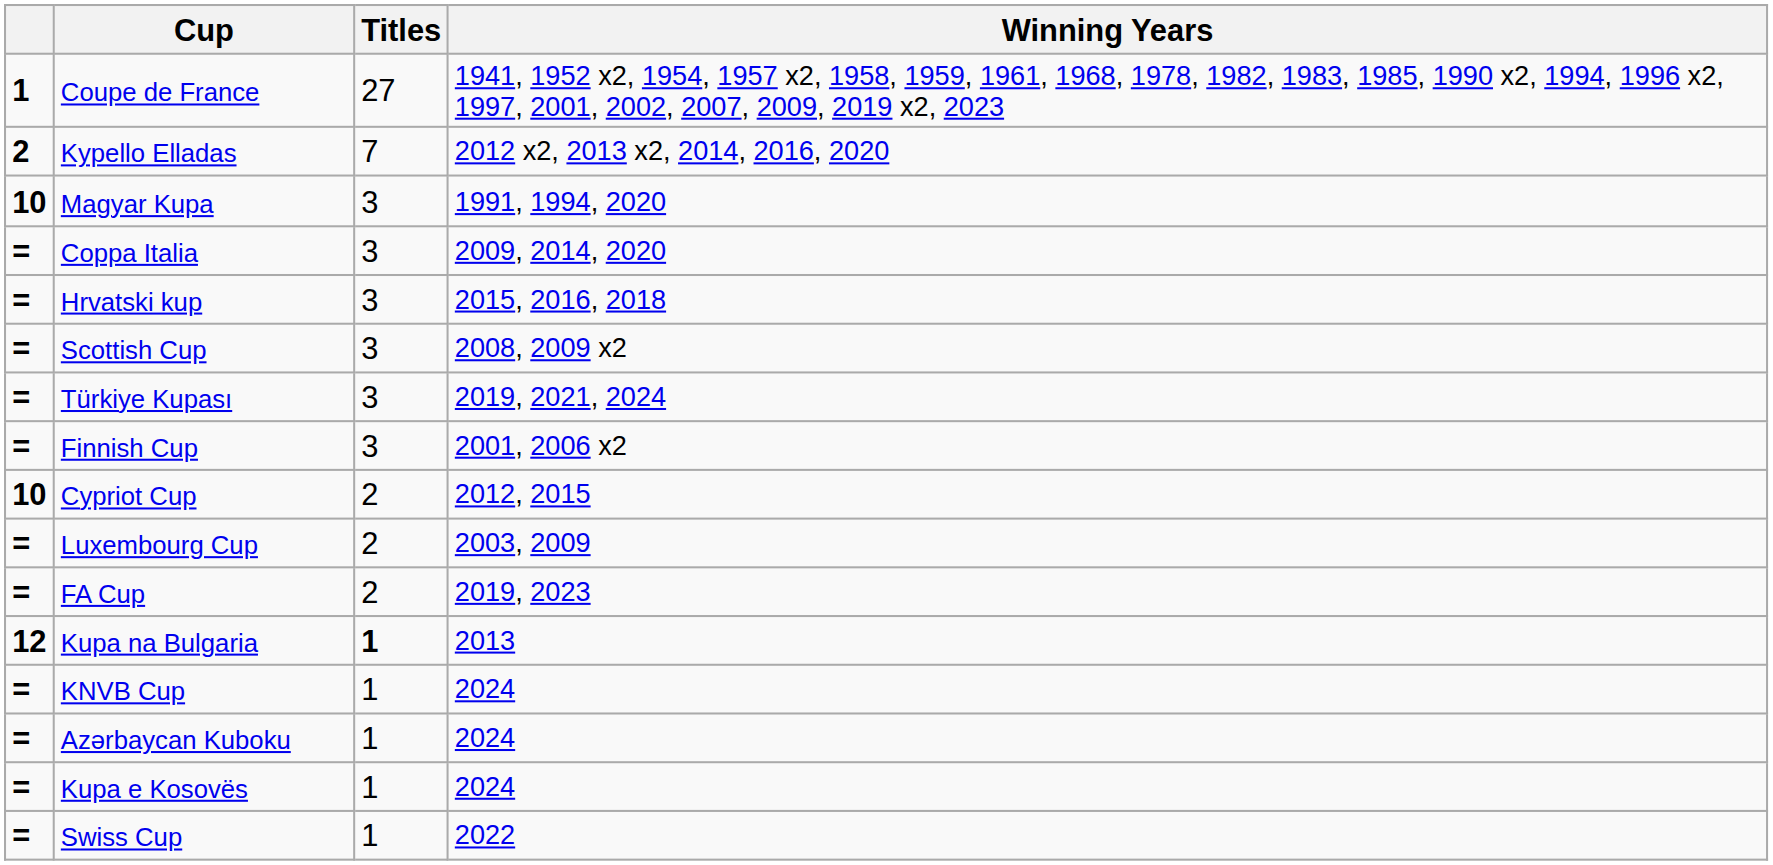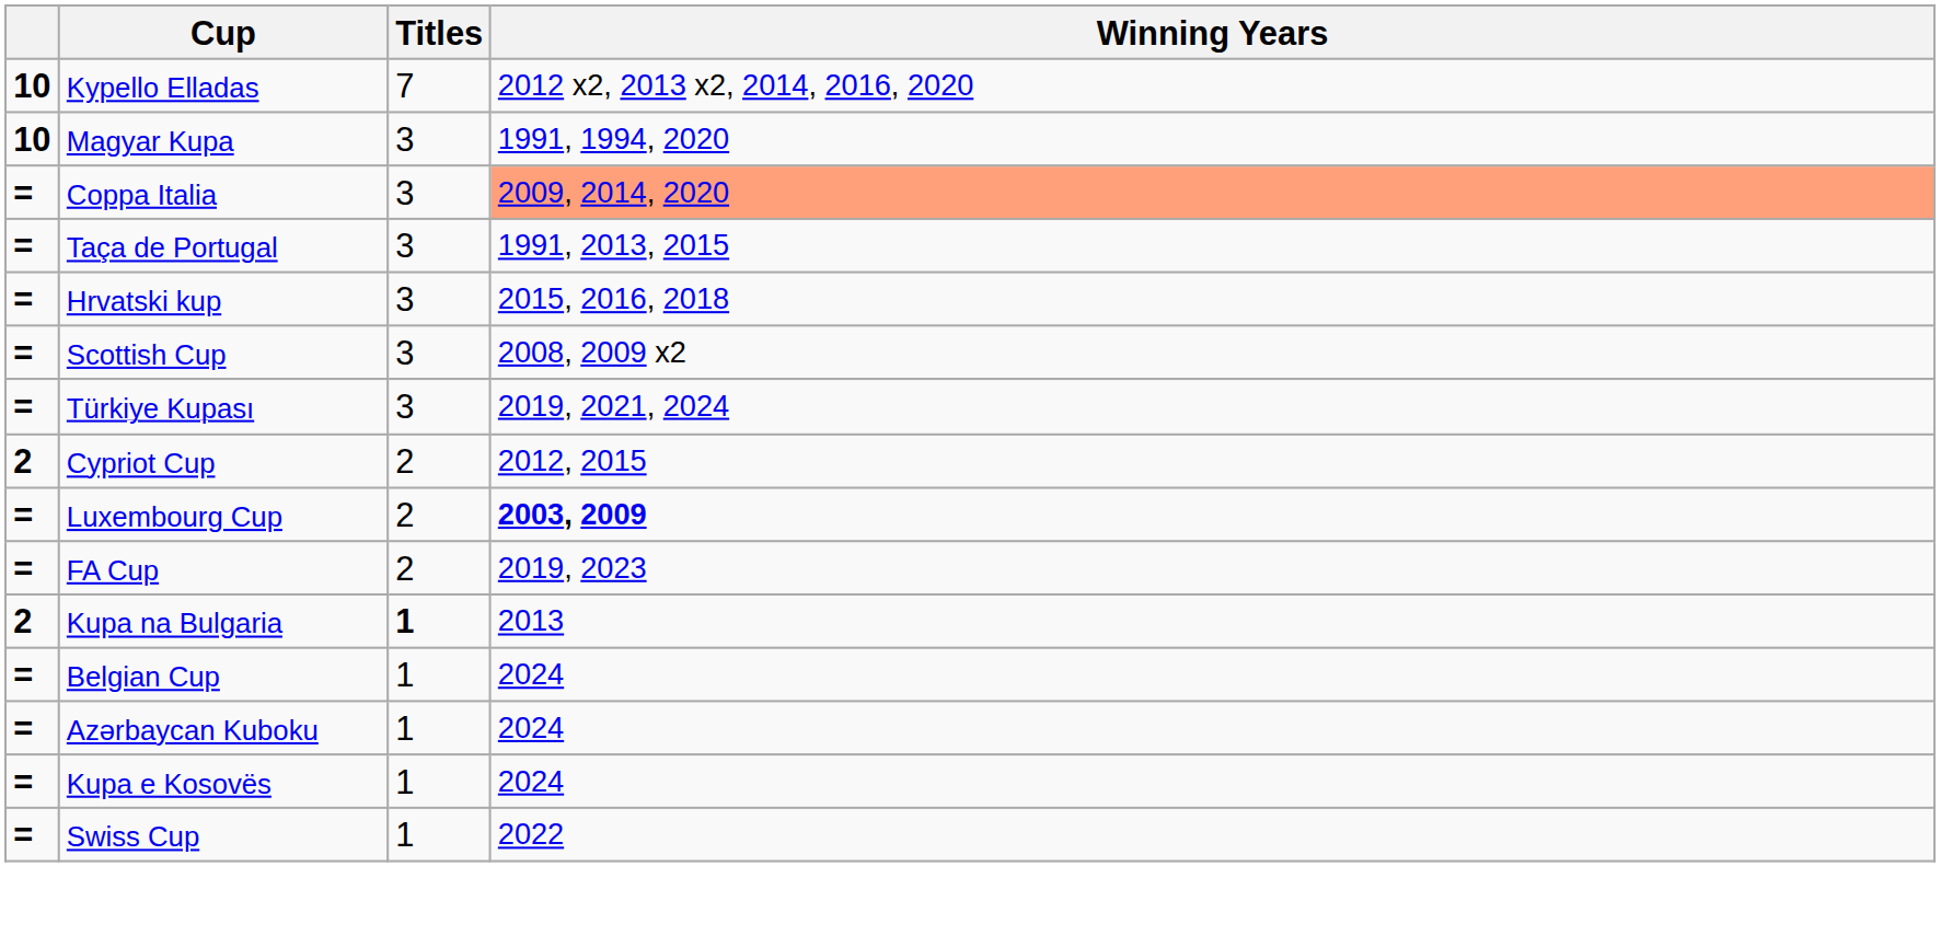- row: 1 | Coupe de France | 27 | 1941, 1952 x2, 1954, 1957 x2, 1958, 1959, 1961, 1968, 1978, 1982, 1983, 1985, 1990 x2, 1994, 1996 x2, 1997, 2001, 2002, 2007, 2009, 2019 x2, 2023
Kypello Elladas | column 1: 2 -> 10
Coppa Italia | Winning Years: no background -> lightsalmon background
+ row: = | Taça de Portugal | 3 | 1991, 2013, 2015
- row: = | Finnish Cup | 3 | 2001, 2006 x2
Cypriot Cup | column 1: 10 -> 2
Luxembourg Cup | Winning Years: normal -> bold
Kupa na Bulgaria | column 1: 12 -> 2
- row: = | KNVB Cup | 1 | 2024
+ row: = | Belgian Cup | 1 | 2024
